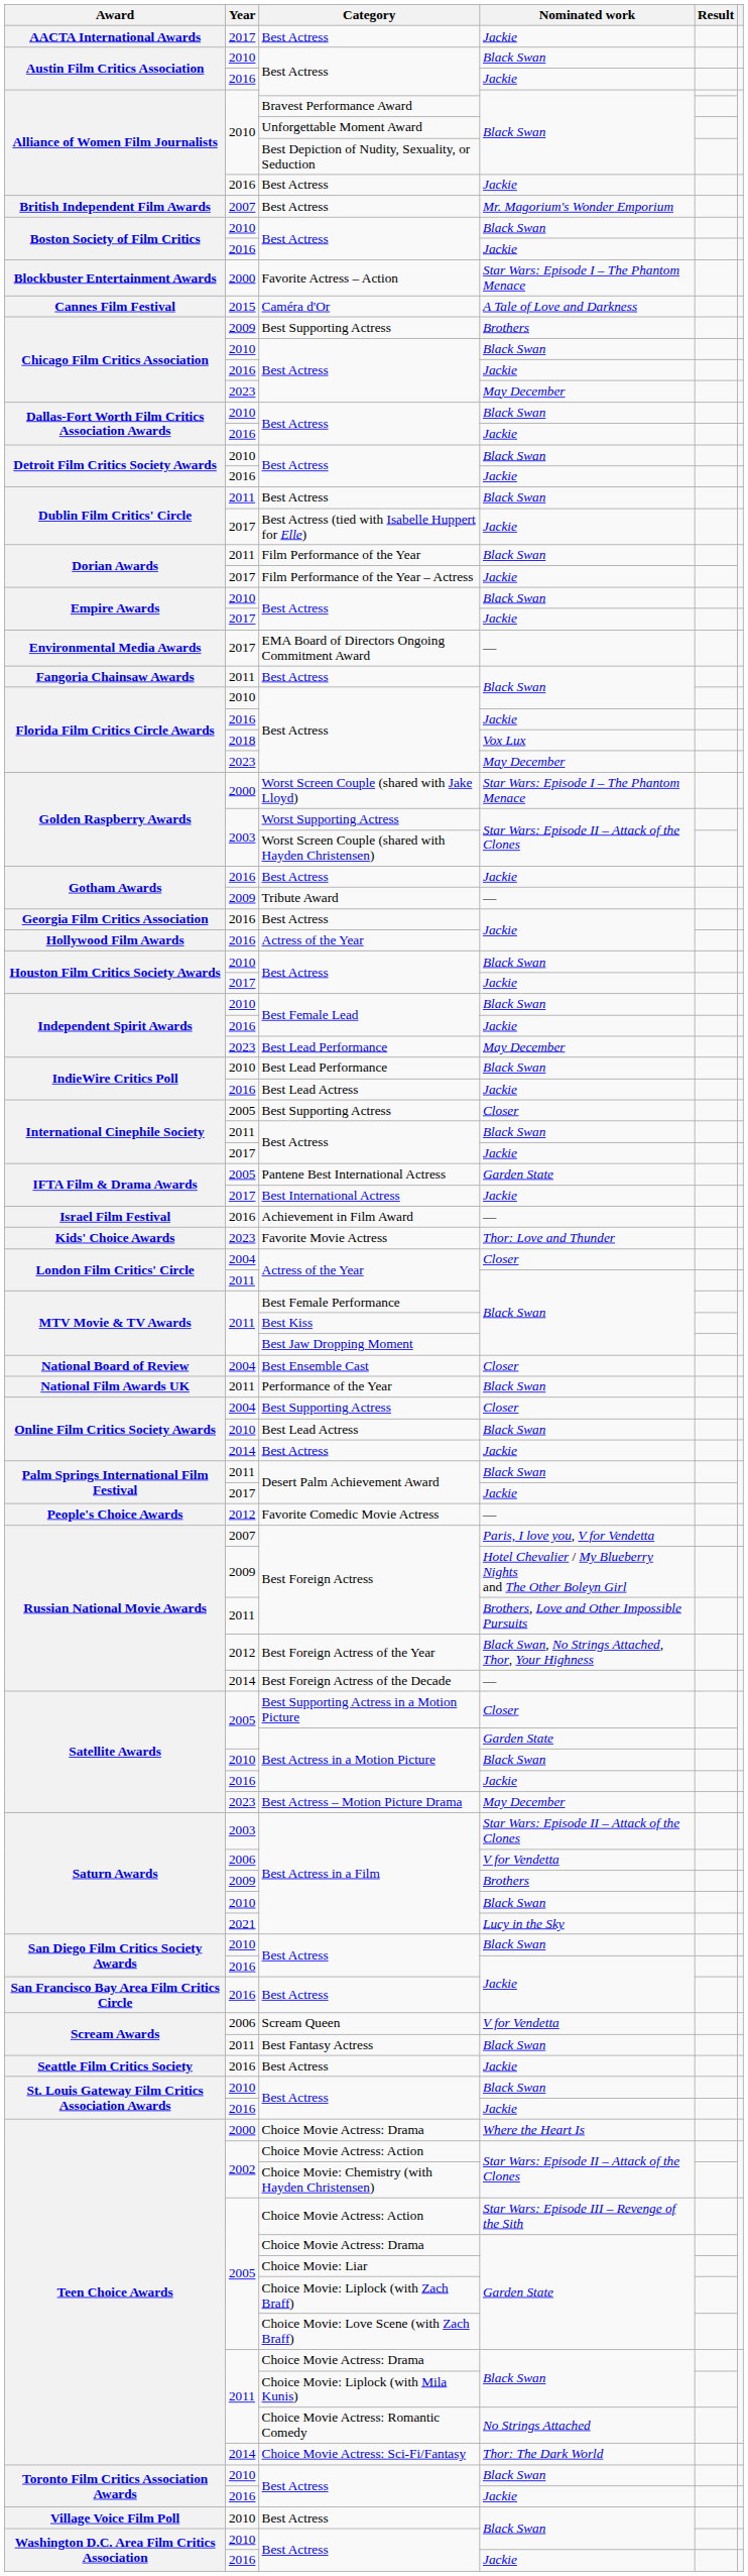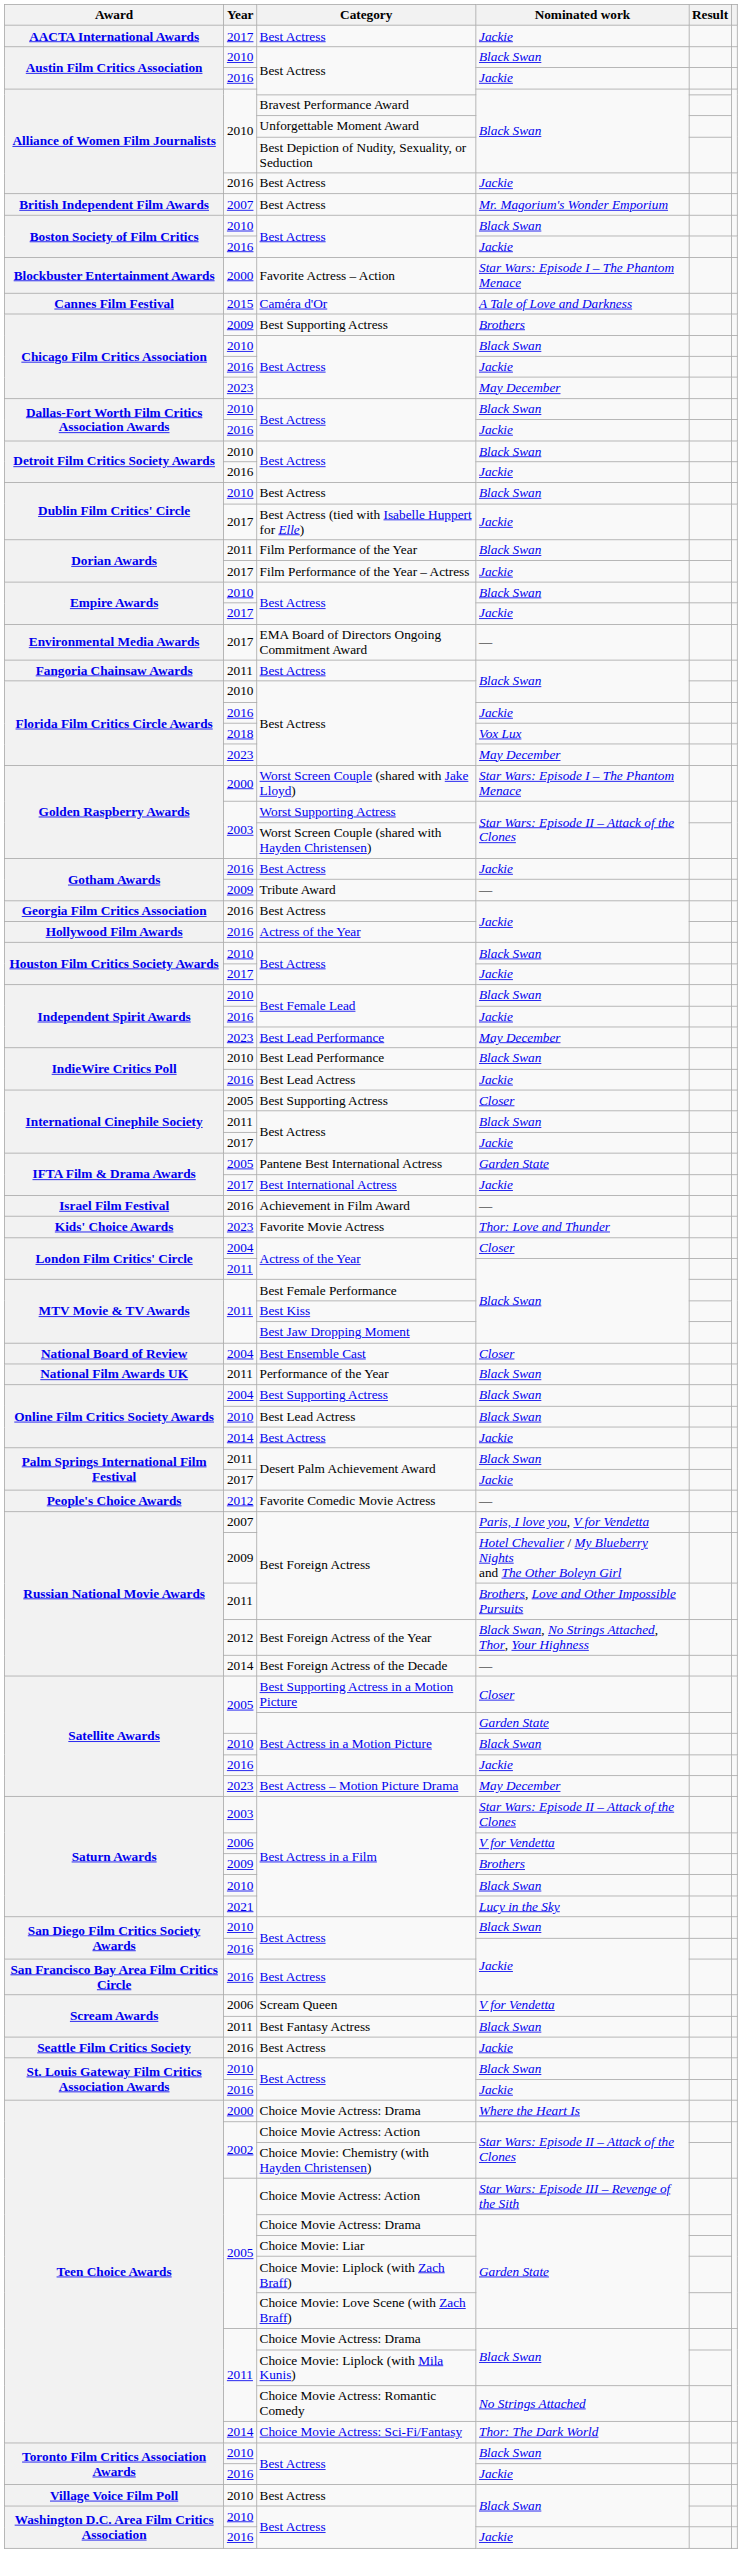Dublin Film Critics' Circle / Best Actress | Year: 2011 -> 2010
Online Film Critics Society Awards / Best Supporting Actress | Nominated work: Closer -> Black Swan
